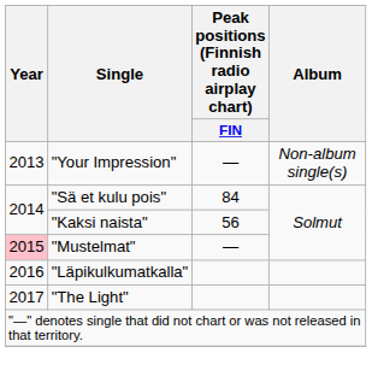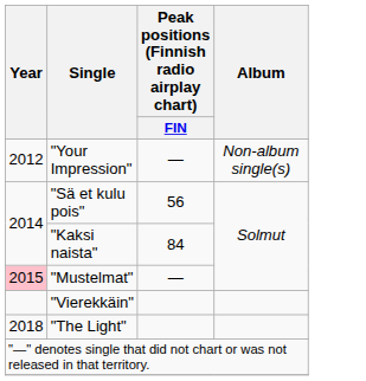"Your Impression" | Year: 2013 -> 2012
"Sä et kulu pois" | Peak positions (Finnish radio airplay chart) / FIN: 84 -> 56
"Kaksi naista" | Peak positions (Finnish radio airplay chart) / FIN: 56 -> 84
+ row: "Vierekkäin"
- row: 2016 | "Läpikulkumatkalla"
"The Light" | Year: 2017 -> 2018
